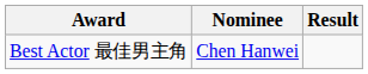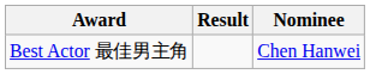columns swapped: Nominee <-> Result
